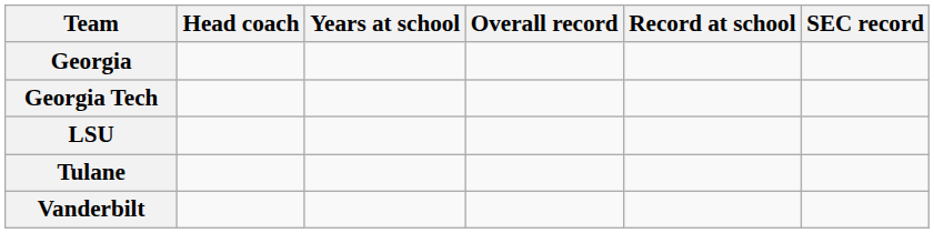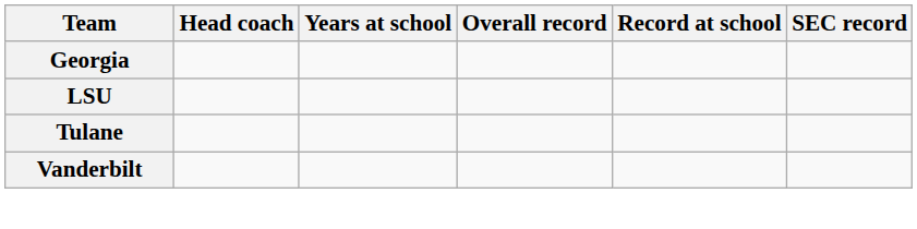- row: Georgia Tech
